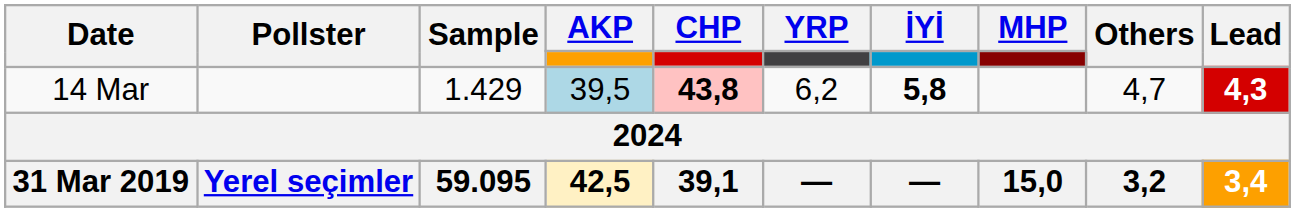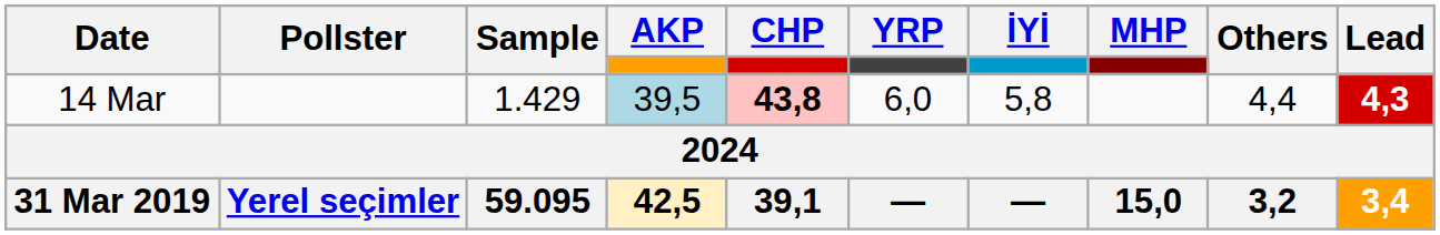14 Mar | YRP: 6,2 -> 6,0
14 Mar | İYİ: bold -> normal
14 Mar | Others: 4,7 -> 4,4
